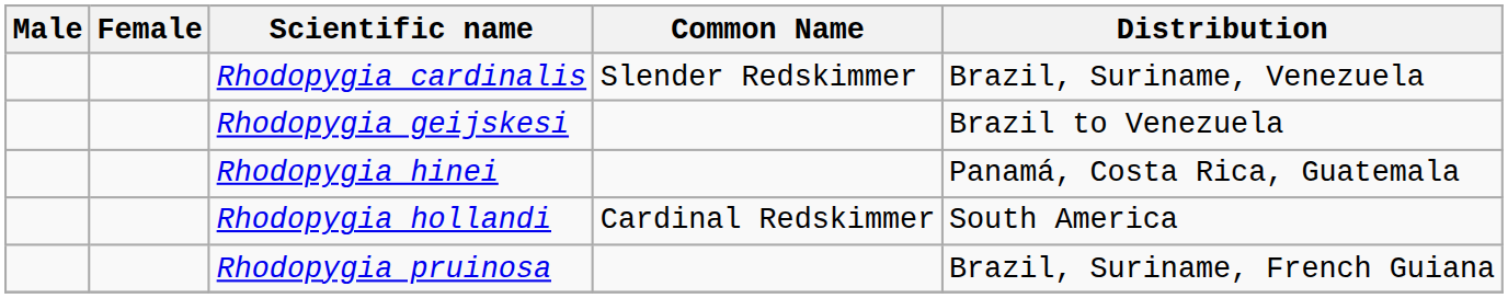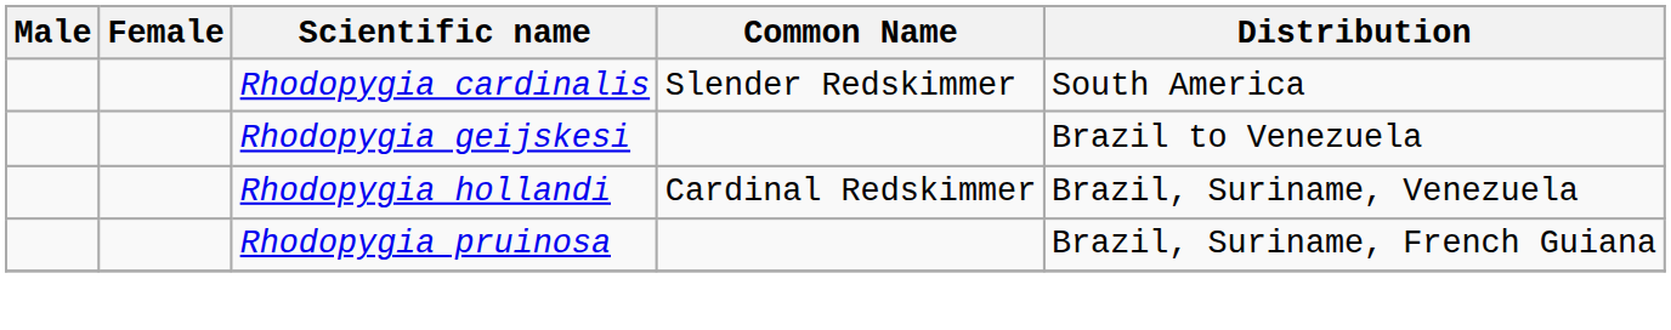Rhodopygia cardinalis | Distribution: Brazil, Suriname, Venezuela -> South America
- row: Rhodopygia hinei | Panamá, Costa Rica, Guatemala
Rhodopygia hollandi | Distribution: South America -> Brazil, Suriname, Venezuela
